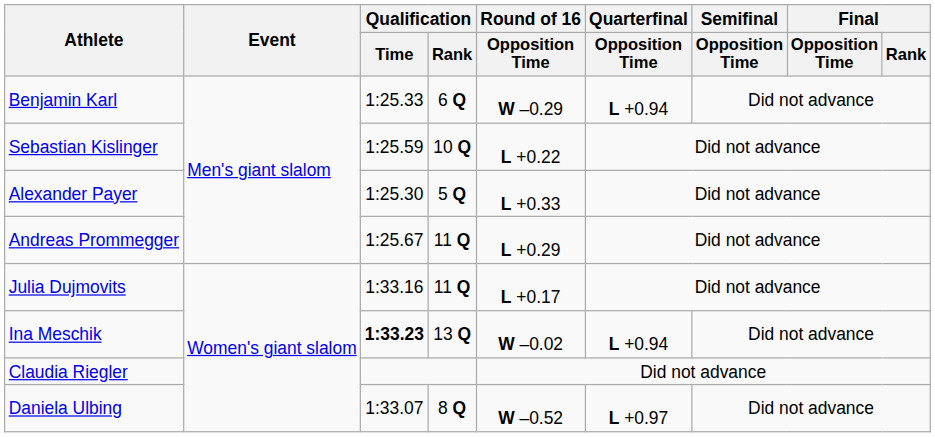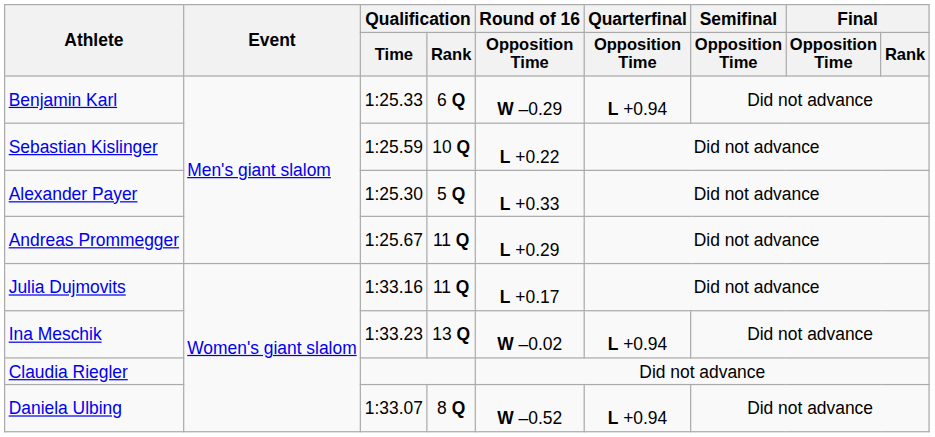Ina Meschik | Qualification / Time: bold -> normal
Daniela Ulbing | Quarterfinal / Opposition Time: L +0.97 -> L +0.94
